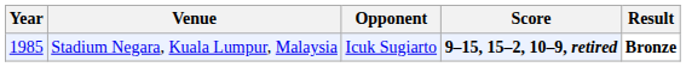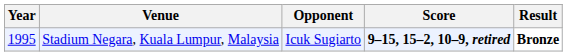Stadium Negara, Kuala Lumpur, Malaysia | Year: 1985 -> 1995
